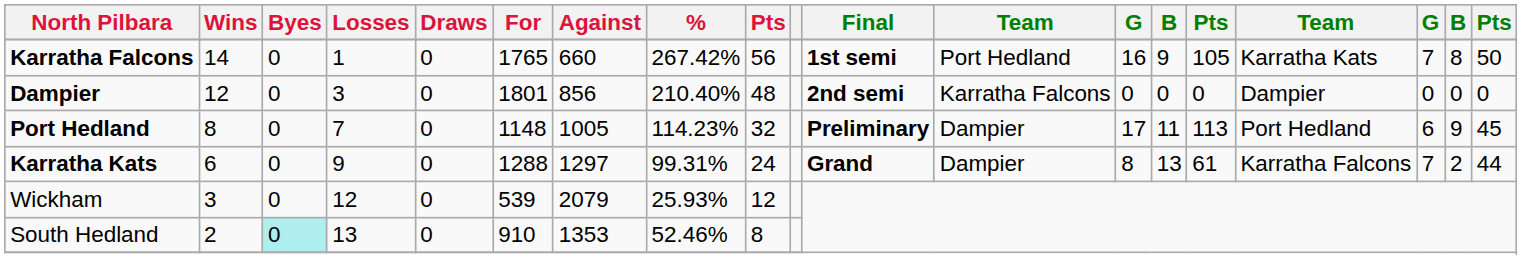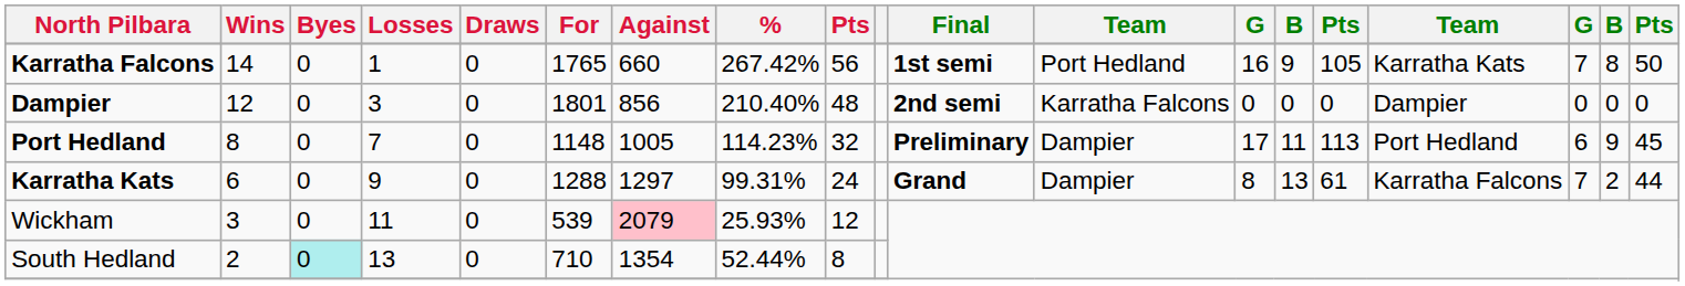Wickham | Losses: 12 -> 11
Wickham | Against: no background -> pink background
South Hedland | For: 910 -> 710
South Hedland | Against: 1353 -> 1354
South Hedland | %: 52.46% -> 52.44%
